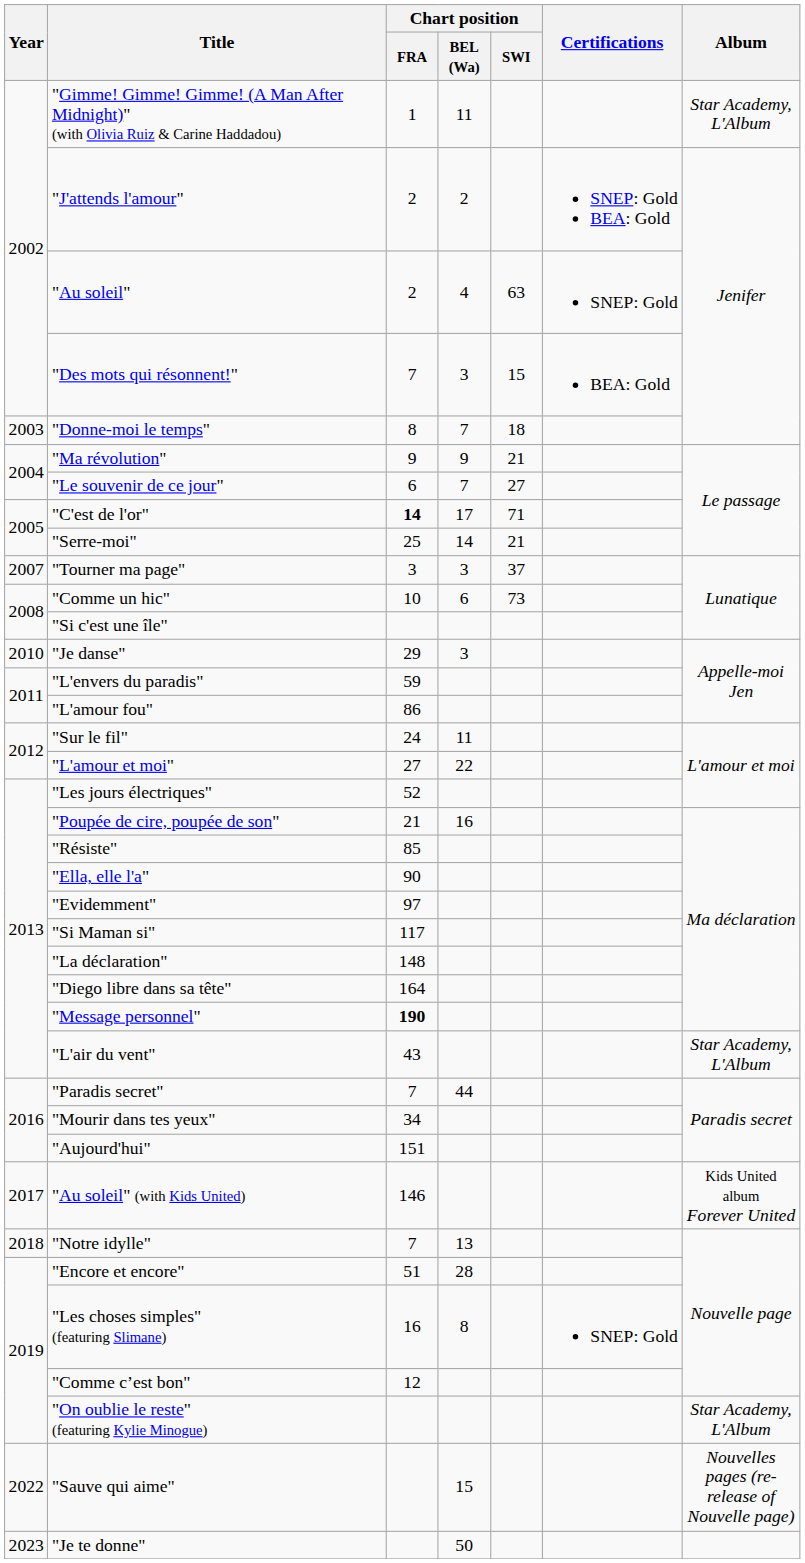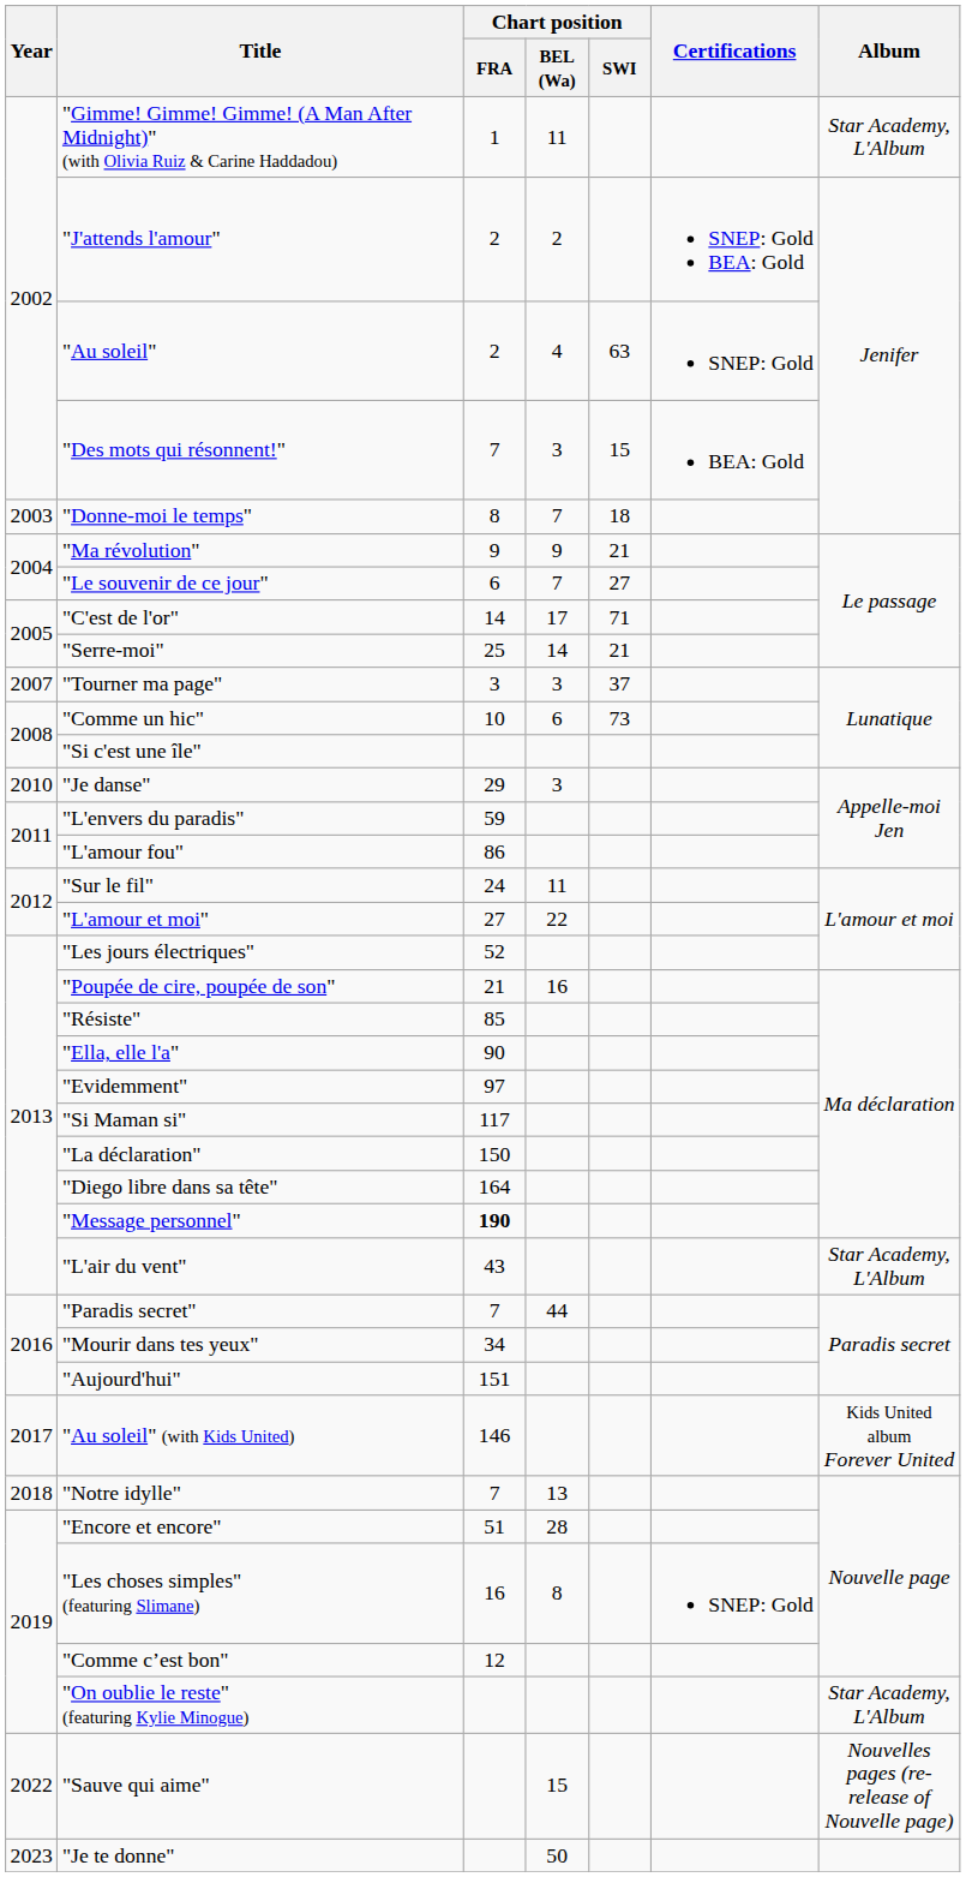"C'est de l'or" | Chart position / FRA: bold -> normal
"La déclaration" | Chart position / FRA: 148 -> 150
